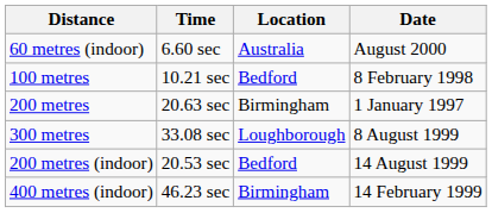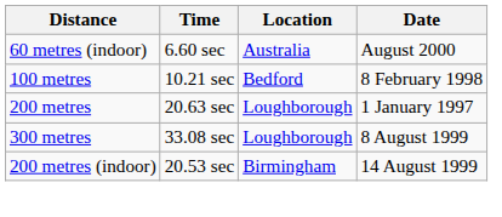200 metres | Location: Birmingham -> Loughborough
200 metres (indoor) | Location: Bedford -> Birmingham
- row: 400 metres (indoor) | 46.23 sec | Birmingham | 14 February 1999
